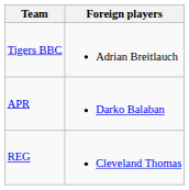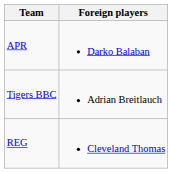rows swapped: APR <-> Tigers BBC
